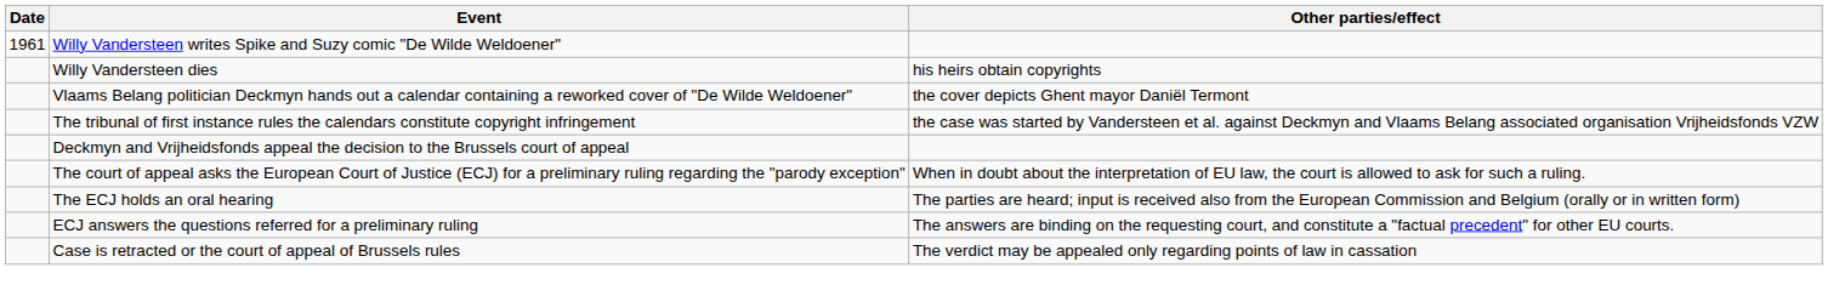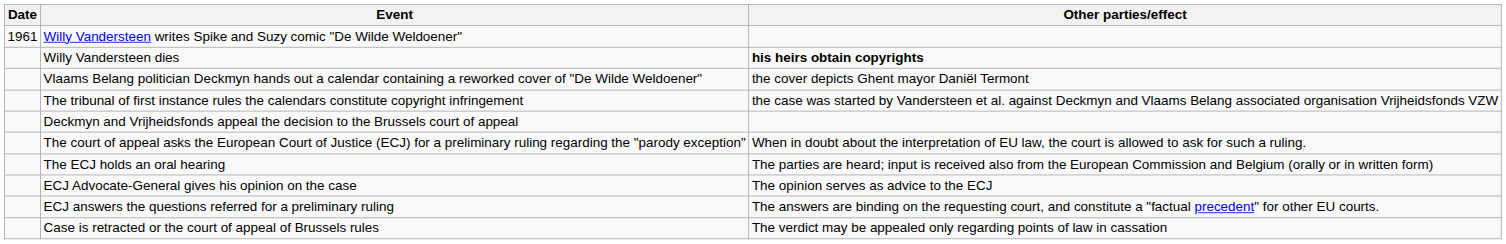Willy Vandersteen dies | Other parties/effect: normal -> bold
+ row: ECJ Advocate-General gives his opinion on the case | The opinion serves as advice to the ECJ
